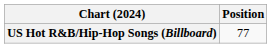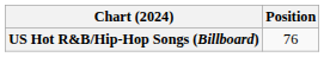US Hot R&B/Hip-Hop Songs (Billboard) | Position: 77 -> 76
